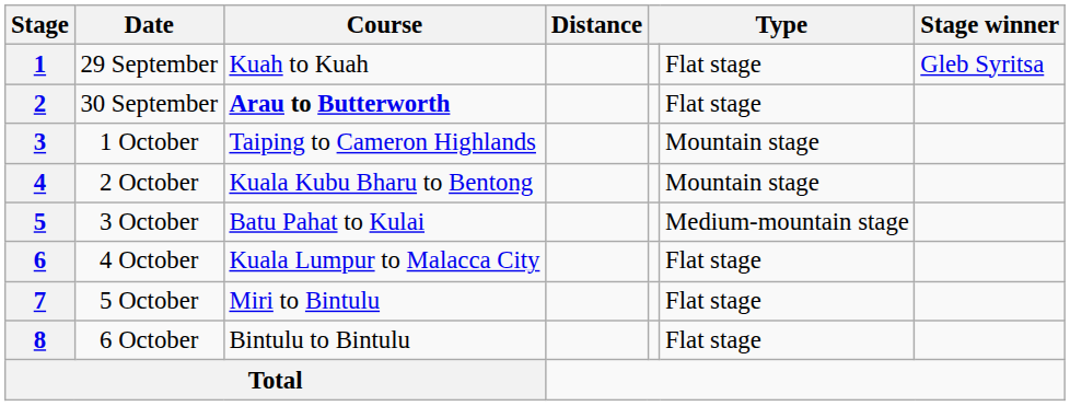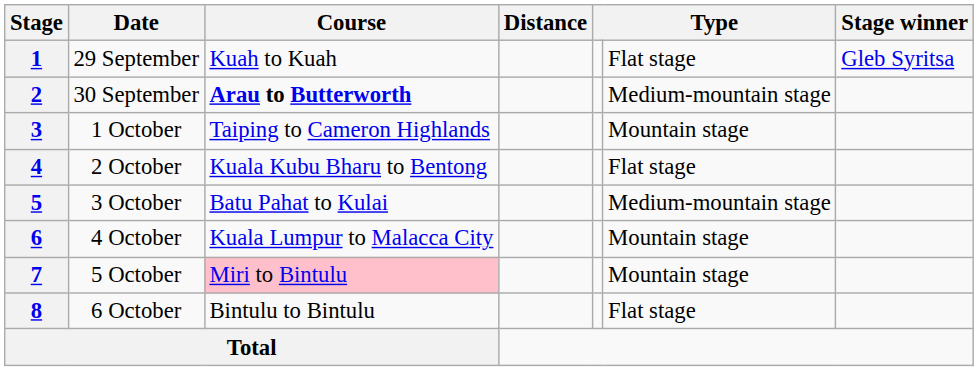2 | column 6: Flat stage -> Medium-mountain stage
4 | column 6: Mountain stage -> Flat stage
6 | column 6: Flat stage -> Mountain stage
7 | Course: no background -> pink background
7 | column 6: Flat stage -> Mountain stage
